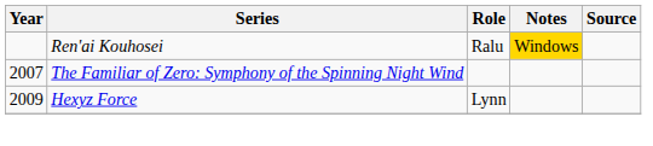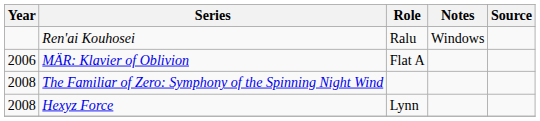Ren'ai Kouhosei | Notes: gold background -> no background
+ row: 2006 | MÄR: Klavier of Oblivion | Flat A
The Familiar of Zero: Symphony of the Spinning Night Wind | Year: 2007 -> 2008
Hexyz Force | Year: 2009 -> 2008
